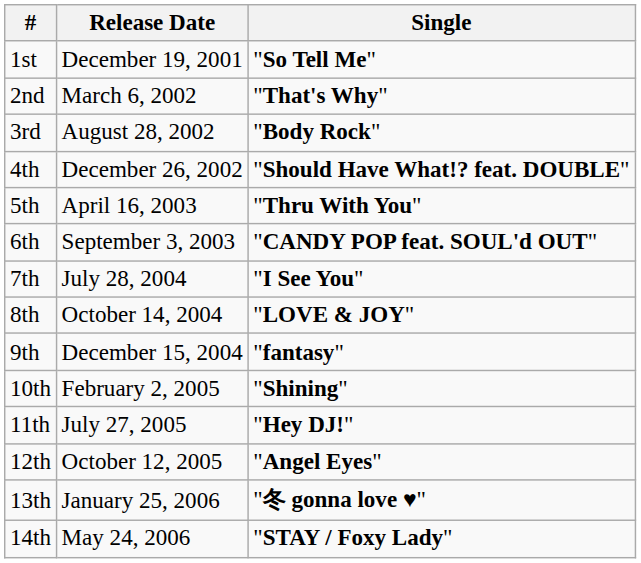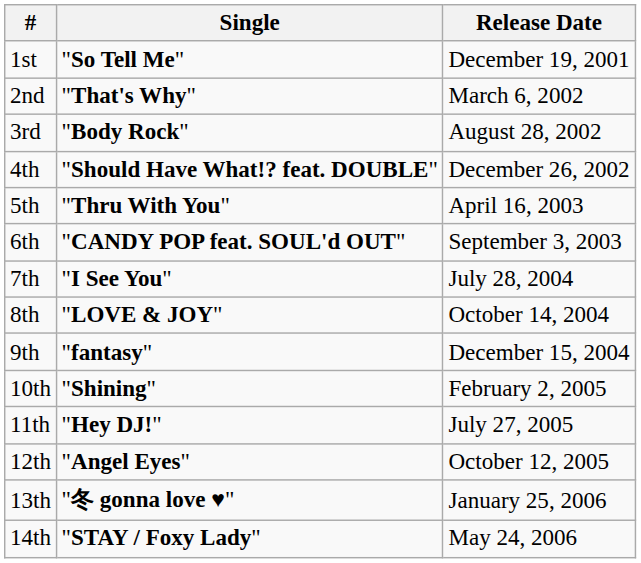columns swapped: Single <-> Release Date
